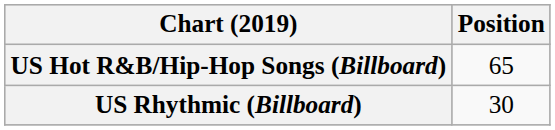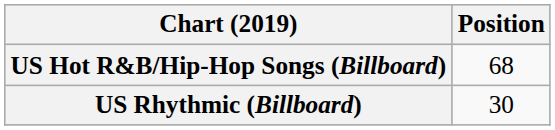US Hot R&B/Hip-Hop Songs (Billboard) | Position: 65 -> 68
